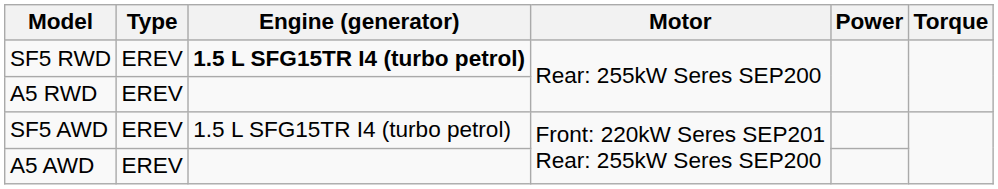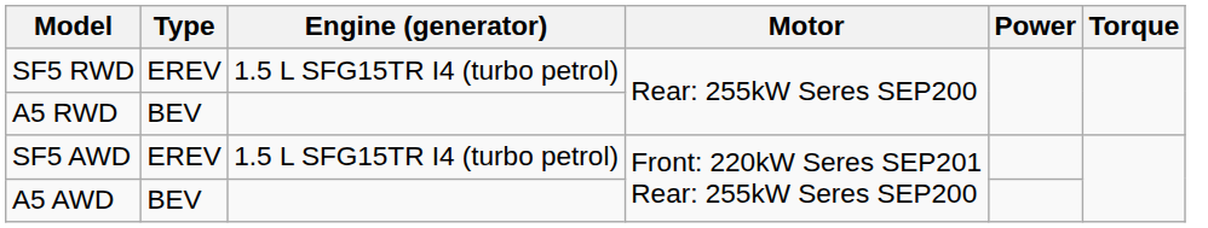SF5 RWD | Engine (generator): bold -> normal
A5 RWD | Type: EREV -> BEV
A5 AWD | Type: EREV -> BEV
